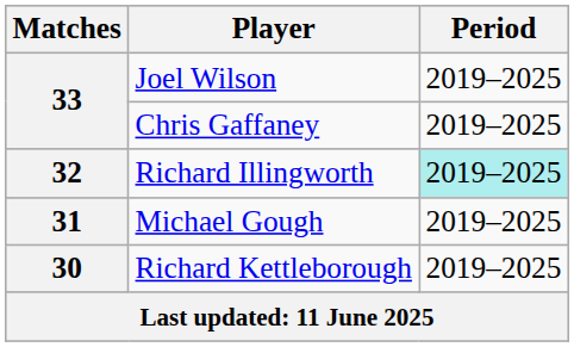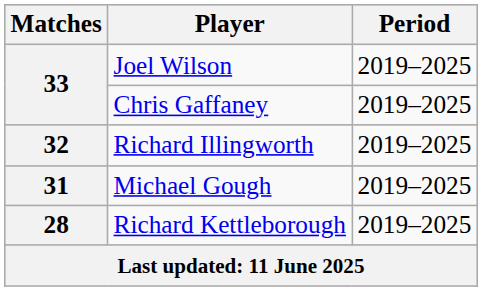Richard Illingworth | Period: paleturquoise background -> no background
Richard Kettleborough | Matches: 30 -> 28
